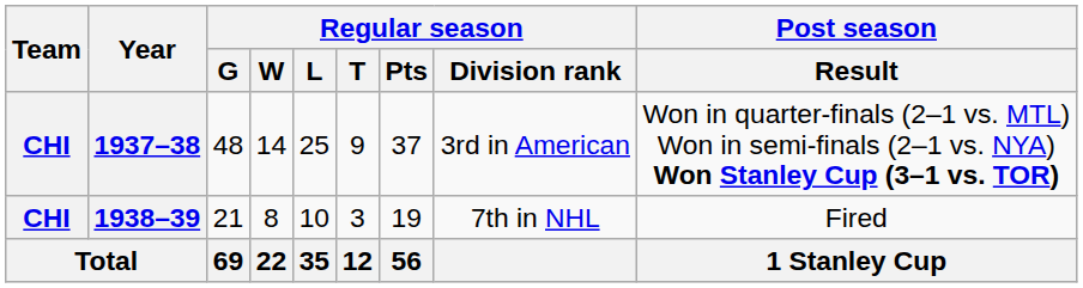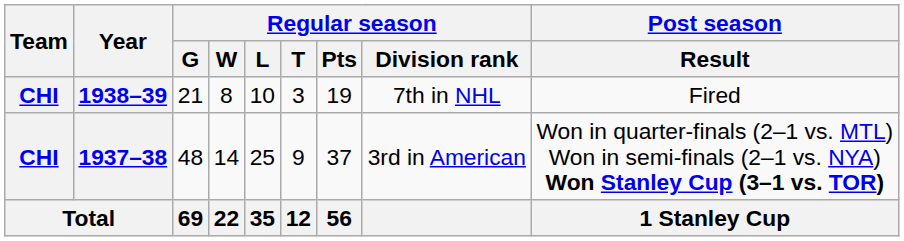rows swapped: 1937–38 <-> 1938–39
